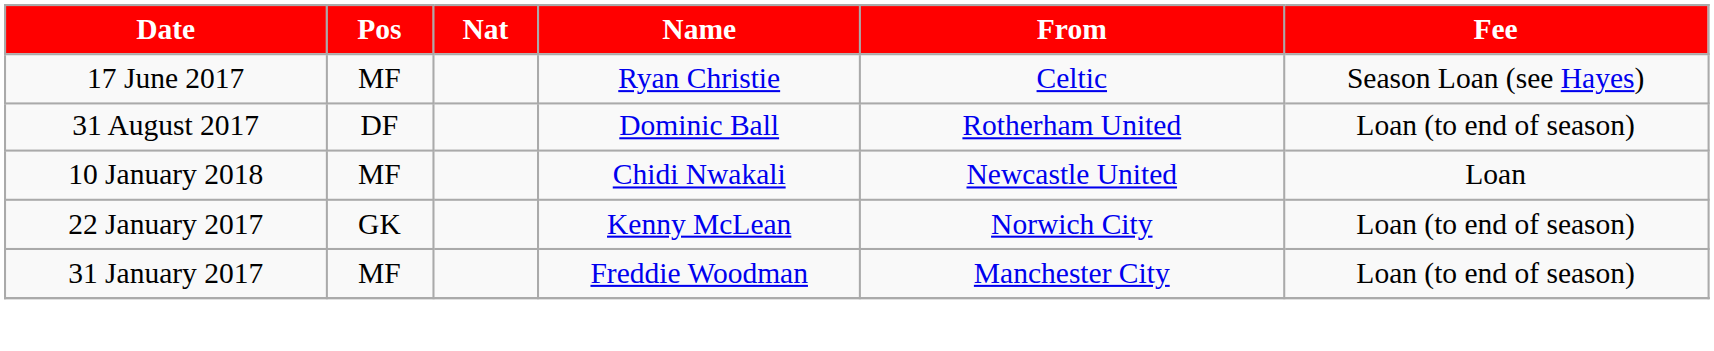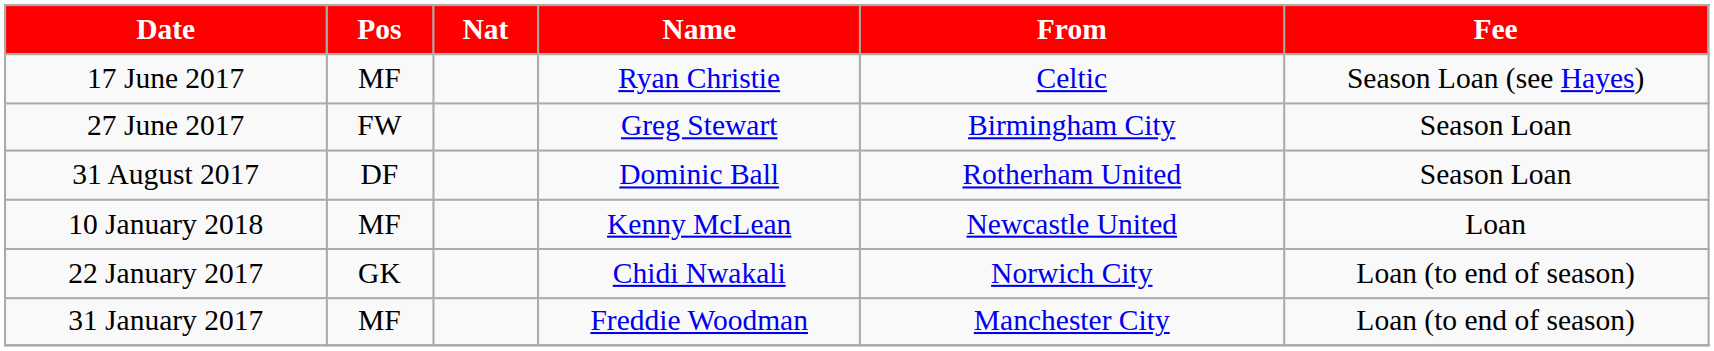+ row: 27 June 2017 | FW | Greg Stewart | Birmingham City | Season Loan
31 August 2017 | Fee: Loan (to end of season) -> Season Loan
10 January 2018 | Name: Chidi Nwakali -> Kenny McLean
22 January 2017 | Name: Kenny McLean -> Chidi Nwakali
